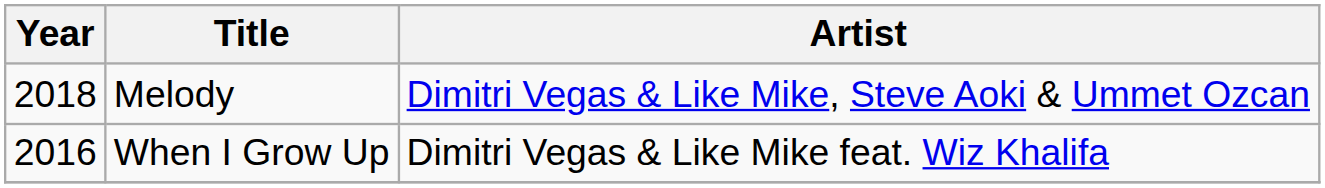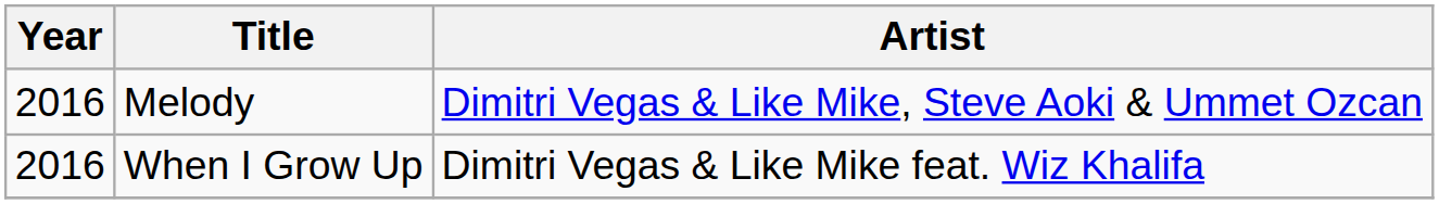Melody | Year: 2018 -> 2016
